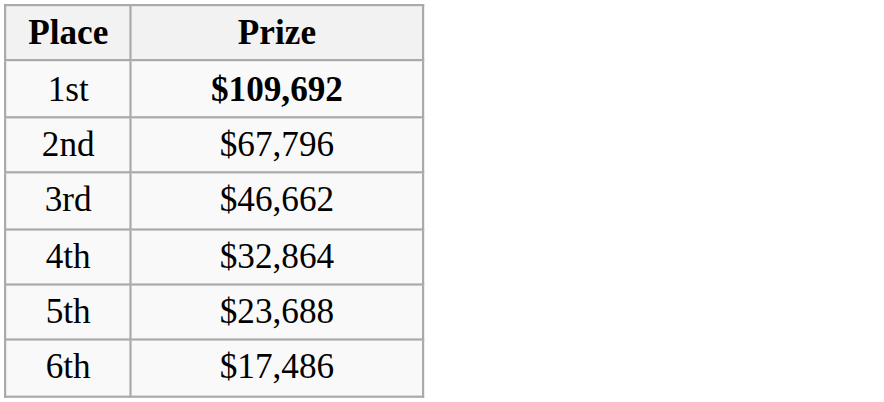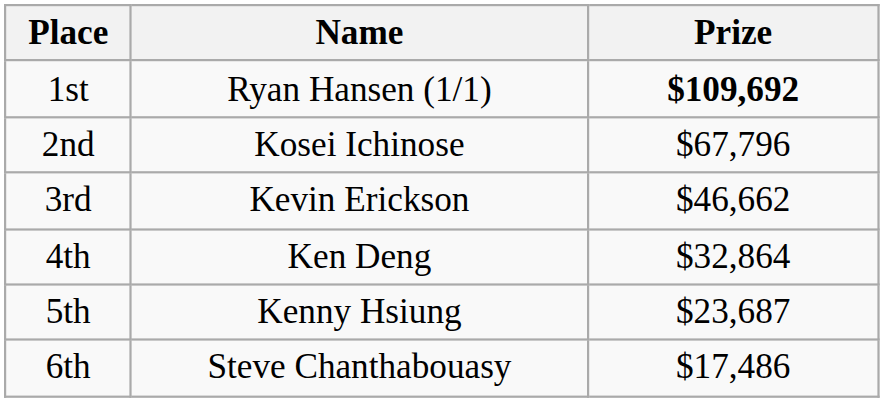+ column: Name | Ryan Hansen (1/1) | Kosei Ichinose | Kevin Erickson | Ken Deng | Kenny Hsiung | Steve Chanthabouasy
5th | Prize: $23,688 -> $23,687
